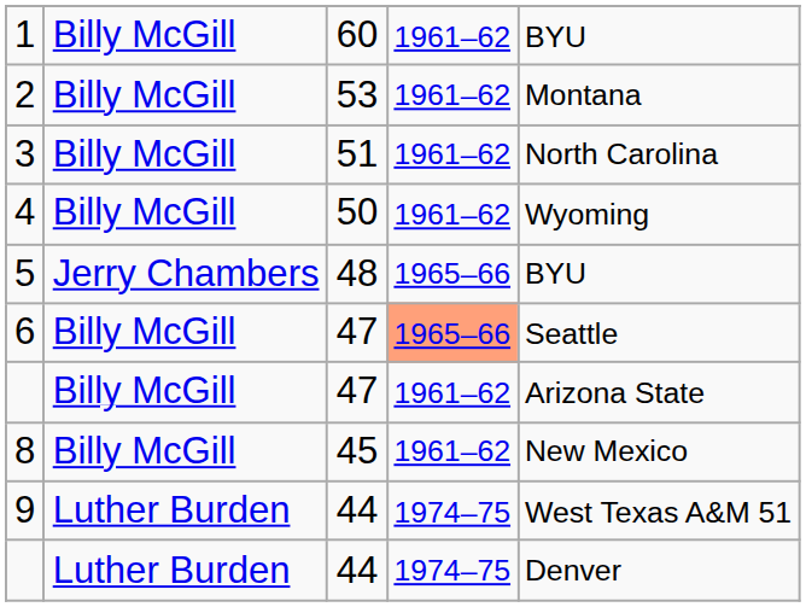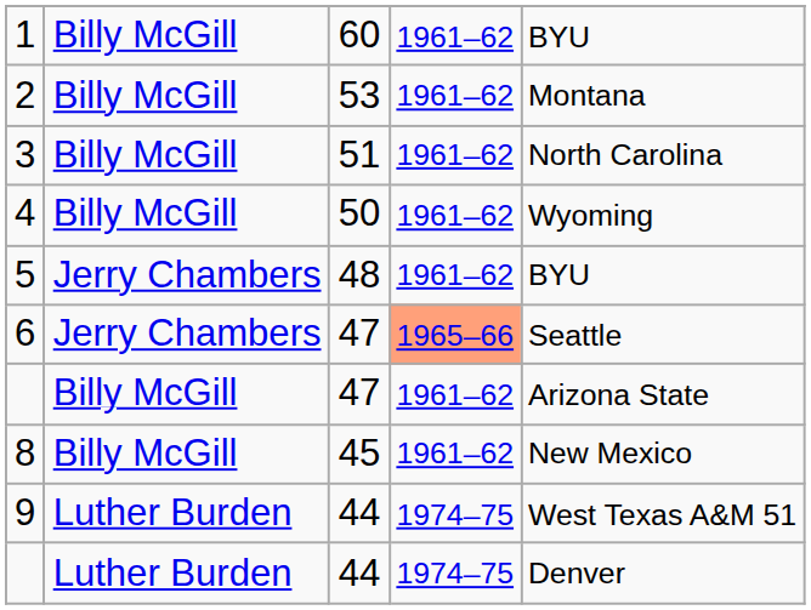5 | column 4: 1965–66 -> 1961–62
6 | column 2: Billy McGill -> Jerry Chambers
